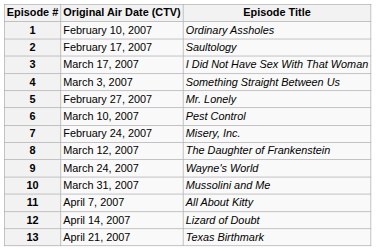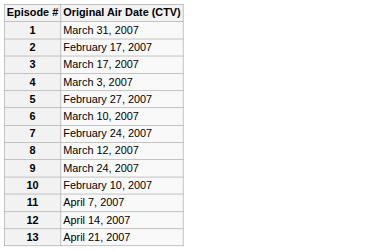- column: Episode Title | Ordinary Assholes | Saultology | I Did Not Have Sex With That Woman | Something Straight Between Us | Mr. Lonely | Pest Control | Misery, Inc. | The Daughter of Frankenstein | Wayne's World | Mussolini and Me | All About Kitty | Lizard of Doubt | Texas Birthmark
1 | Original Air Date (CTV): February 10, 2007 -> March 31, 2007
10 | Original Air Date (CTV): March 31, 2007 -> February 10, 2007
